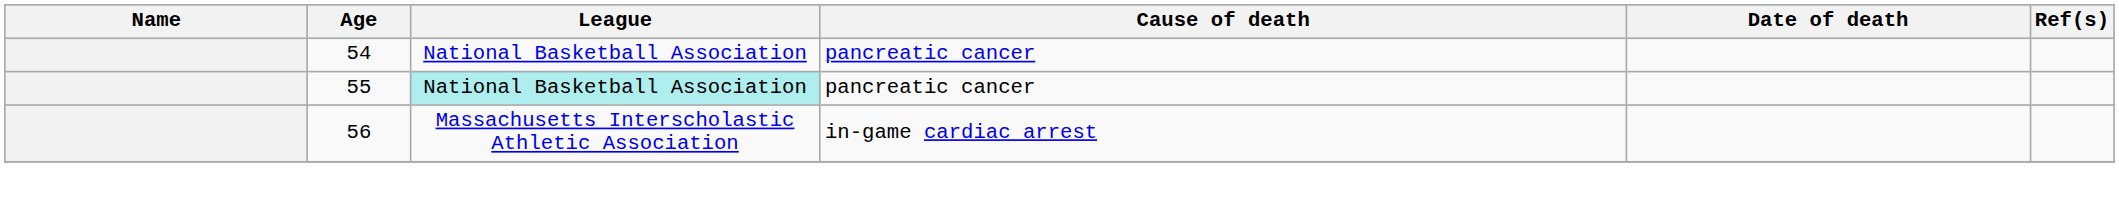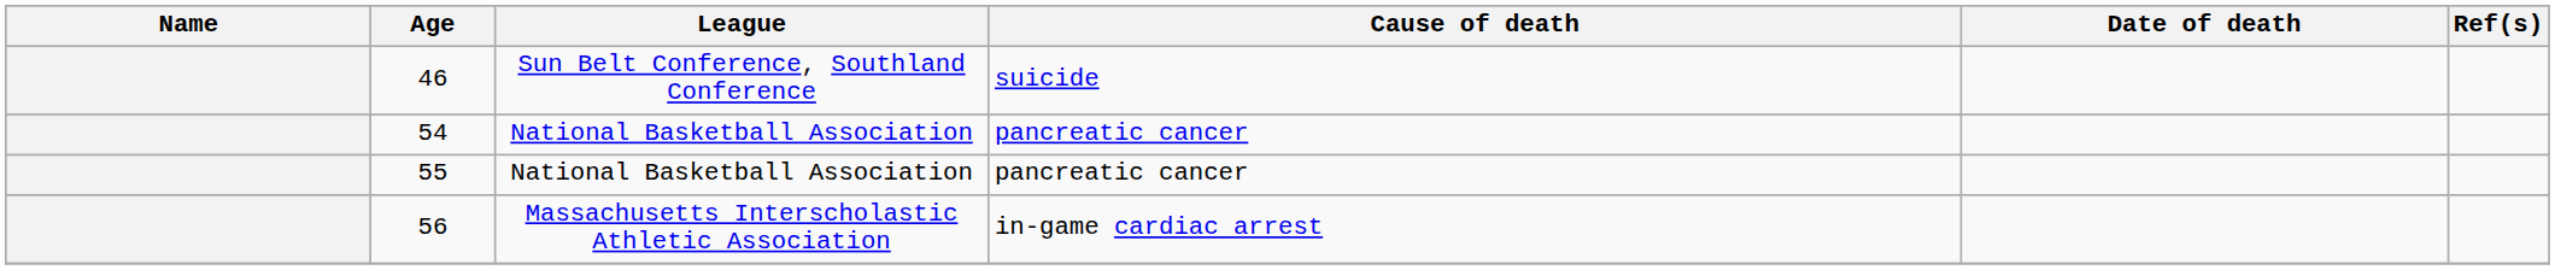+ row: 46 | Sun Belt Conference, Southland Conference | suicide
55 | League: paleturquoise background -> no background
